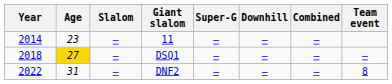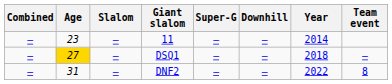columns swapped: Year <-> Combined
